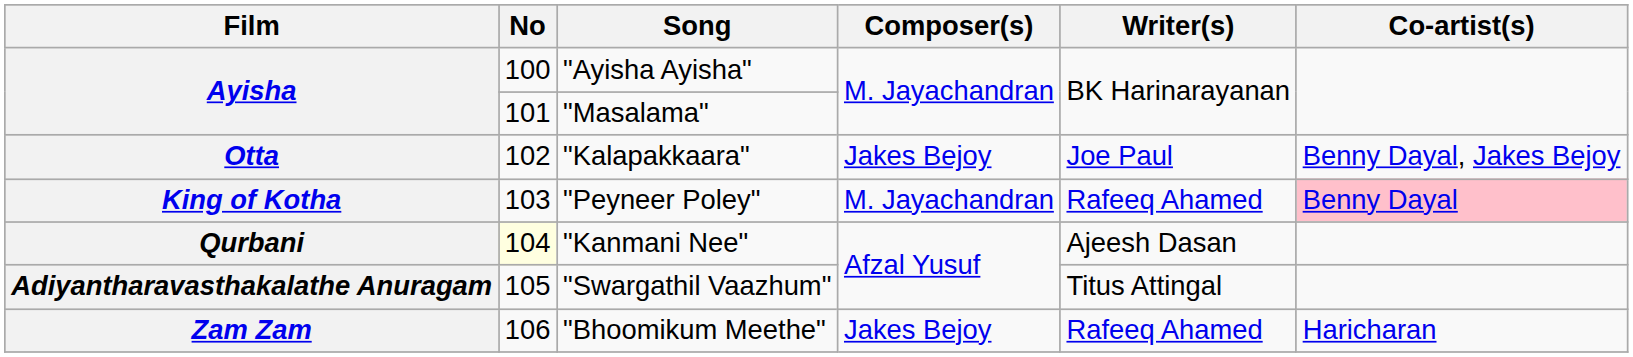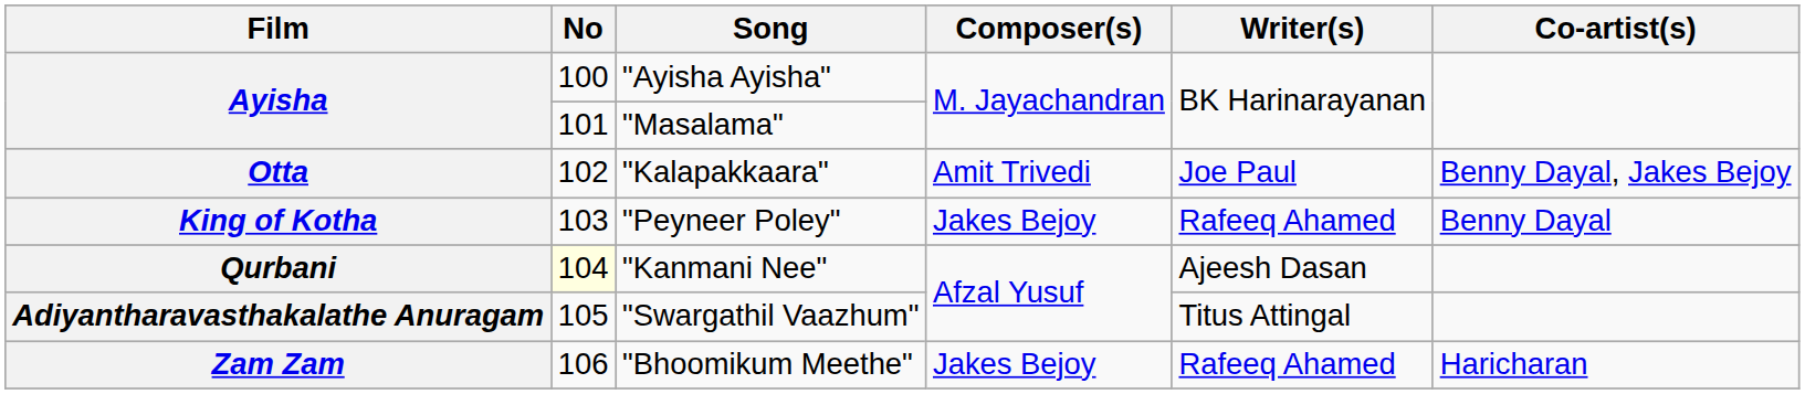"Kalapakkaara" | Composer(s): Jakes Bejoy -> Amit Trivedi
"Peyneer Poley" | Composer(s): M. Jayachandran -> Jakes Bejoy
"Peyneer Poley" | Co-artist(s): pink background -> no background
